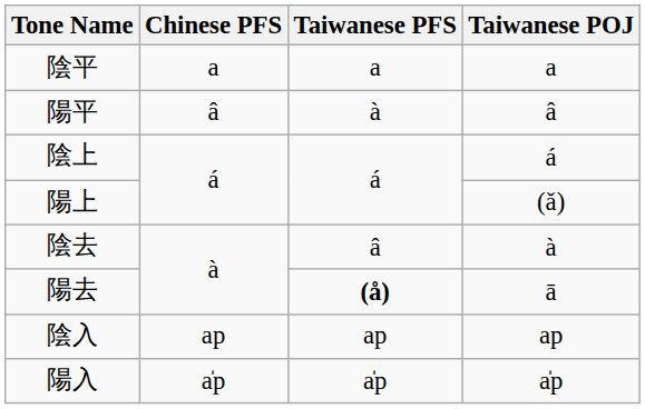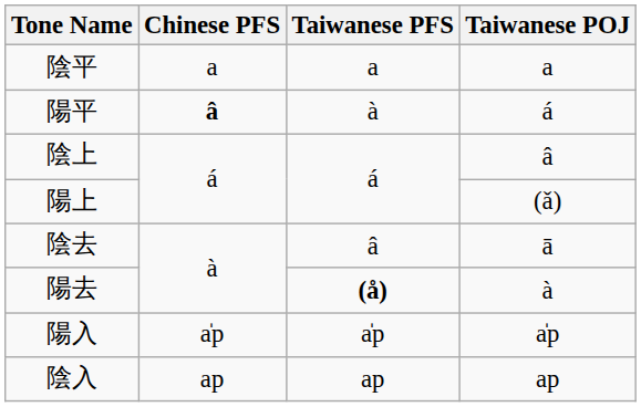陽平 | Chinese PFS: normal -> bold
陽平 | Taiwanese POJ: â -> á
陰上 | Taiwanese POJ: á -> â
陰去 | Taiwanese POJ: à -> ā
陽去 | Taiwanese POJ: ā -> à
rows swapped: 陰入 <-> 陽入
